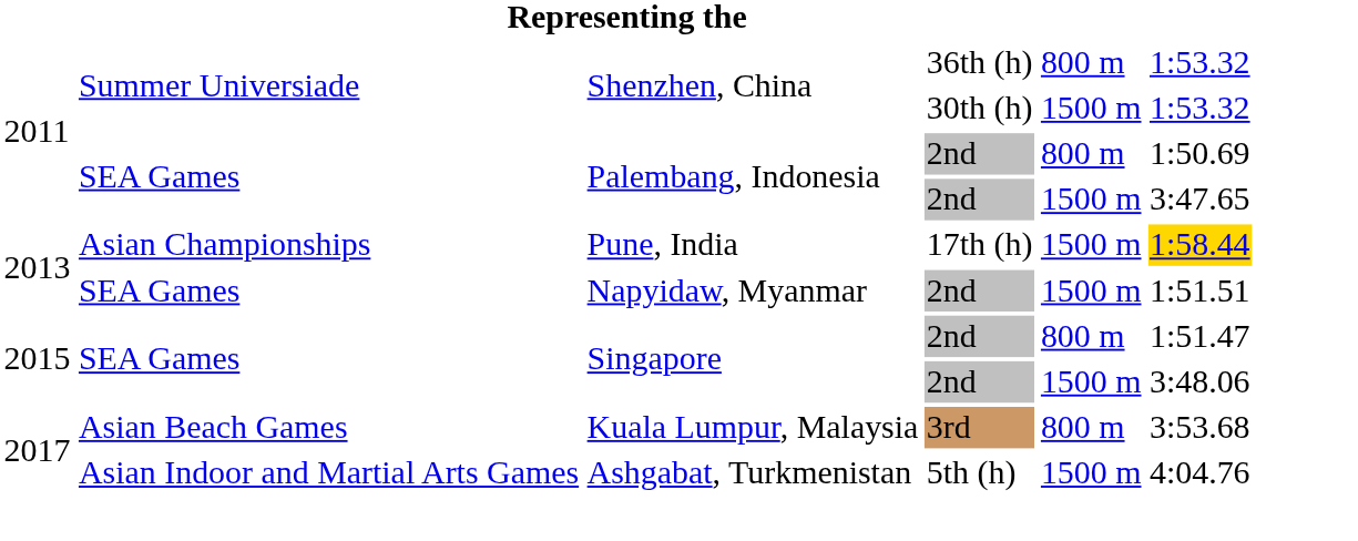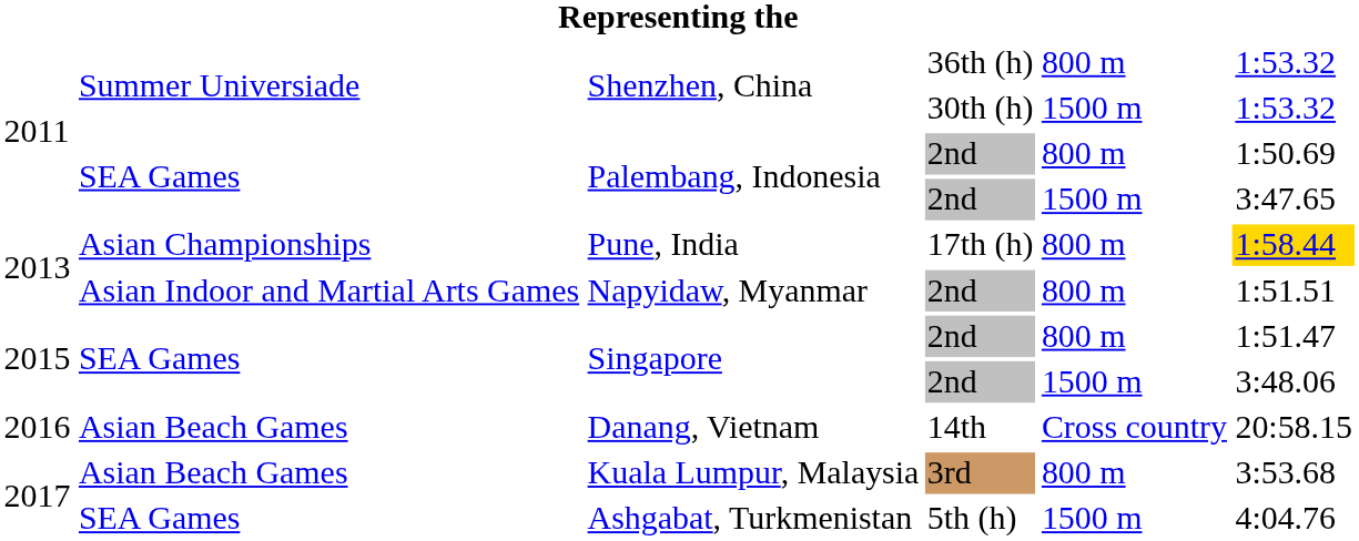Pune, India | column 5: 1500 m -> 800 m
Napyidaw, Myanmar | column 2: SEA Games -> Asian Indoor and Martial Arts Games
Napyidaw, Myanmar | column 5: 1500 m -> 800 m
+ row: 2016 | Asian Beach Games | Danang, Vietnam | 14th | Cross country | 20:58.15
Ashgabat, Turkmenistan | column 2: Asian Indoor and Martial Arts Games -> SEA Games
